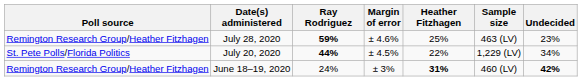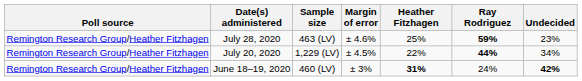columns swapped: Sample size <-> Ray Rodriguez
July 20, 2020 | Poll source: St. Pete Polls/Florida Politics -> Remington Research Group/Heather Fitzhagen
